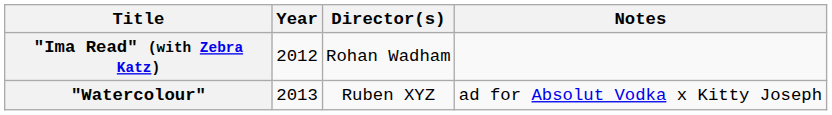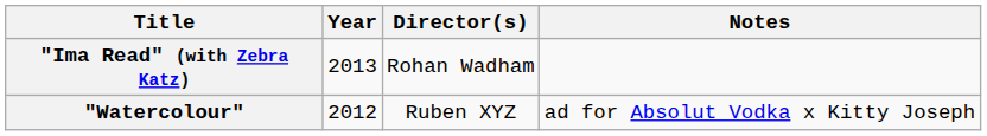"Ima Read" (with Zebra Katz) | Year: 2012 -> 2013
"Watercolour" | Year: 2013 -> 2012
